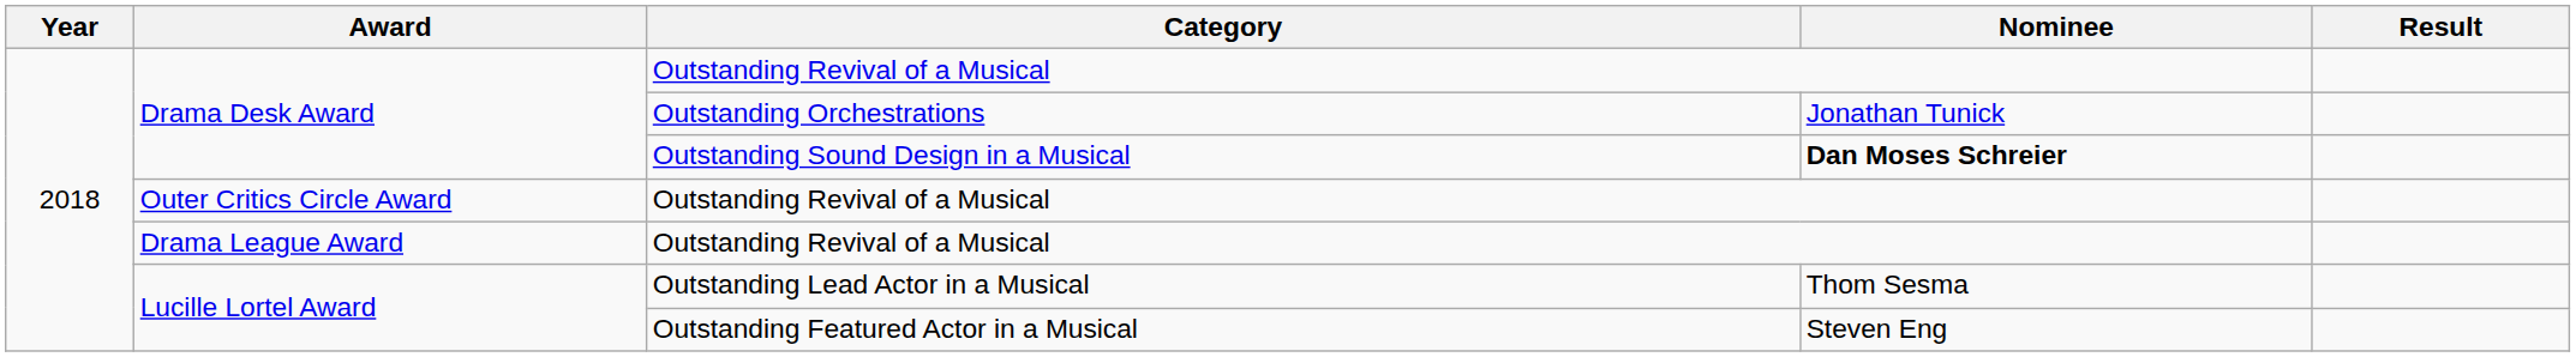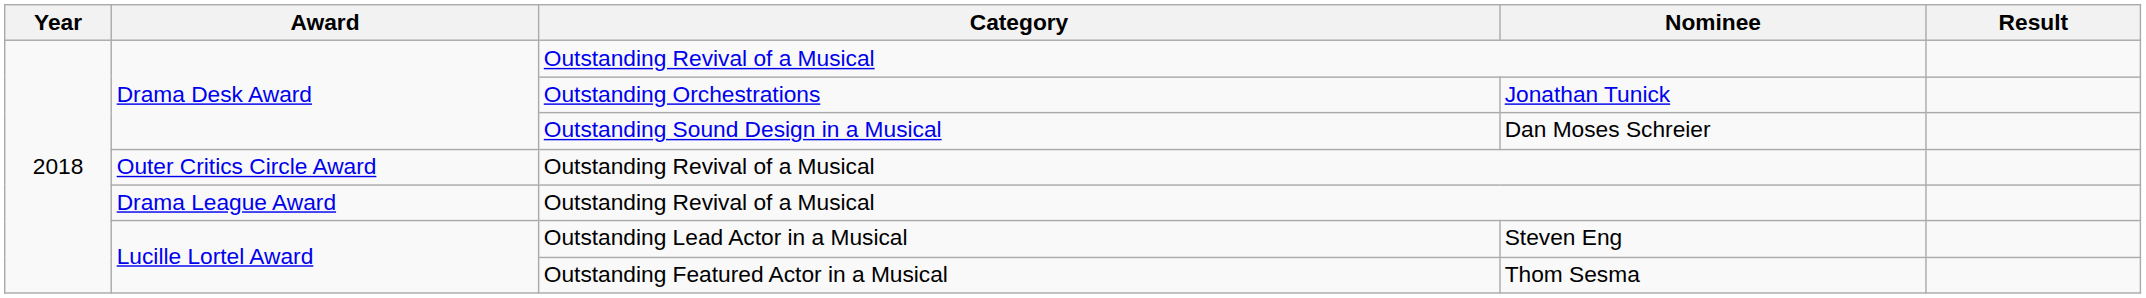Outstanding Sound Design in a Musical | Nominee: bold -> normal
Outstanding Lead Actor in a Musical | Nominee: Thom Sesma -> Steven Eng
Outstanding Featured Actor in a Musical | Nominee: Steven Eng -> Thom Sesma
